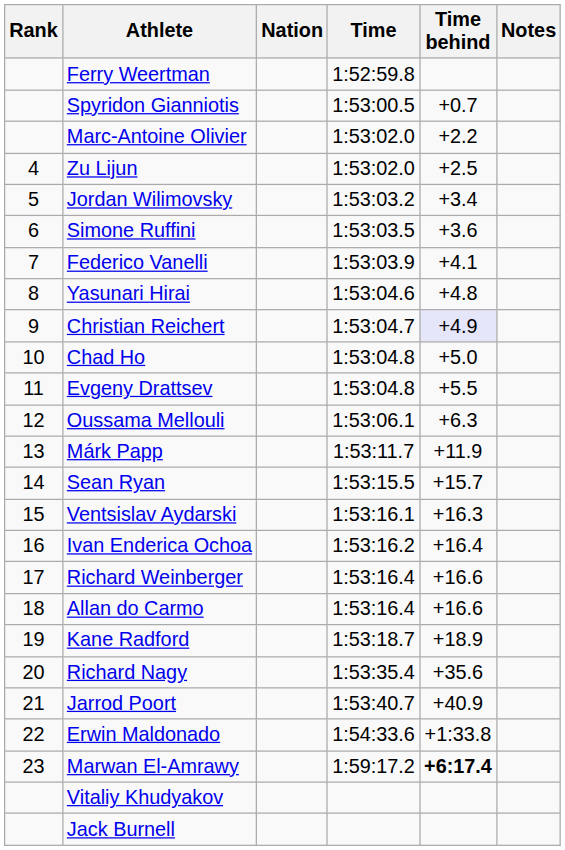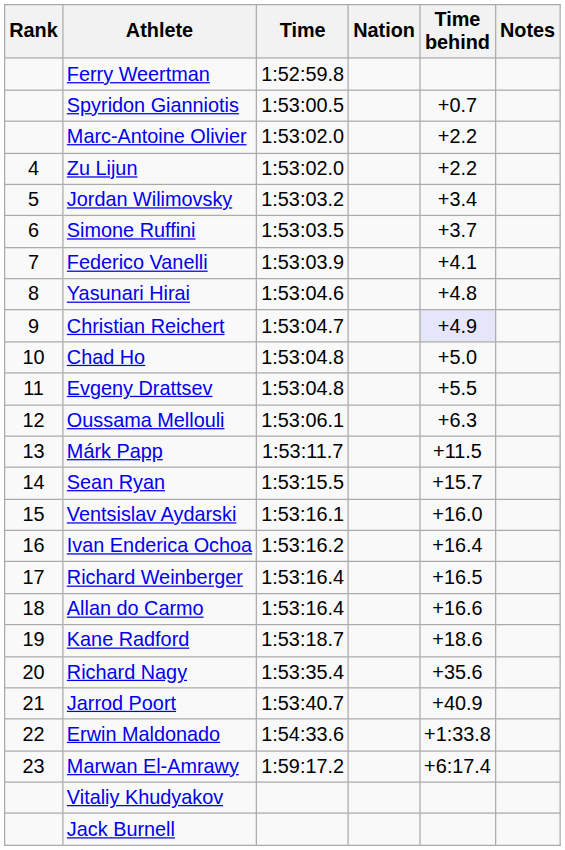columns swapped: Nation <-> Time
Zu Lijun | Time behind: +2.5 -> +2.2
Simone Ruffini | Time behind: +3.6 -> +3.7
Márk Papp | Time behind: +11.9 -> +11.5
Ventsislav Aydarski | Time behind: +16.3 -> +16.0
Richard Weinberger | Time behind: +16.6 -> +16.5
Kane Radford | Time behind: +18.9 -> +18.6
Marwan El-Amrawy | Time behind: bold -> normal
